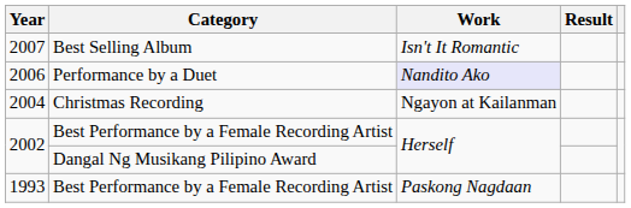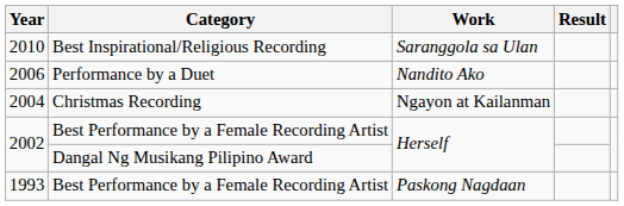+ row: 2010 | Best Inspirational/Religious Recording | Saranggola sa Ulan
- row: 2007 | Best Selling Album | Isn't It Romantic
2006 | Work: lavender background -> no background
